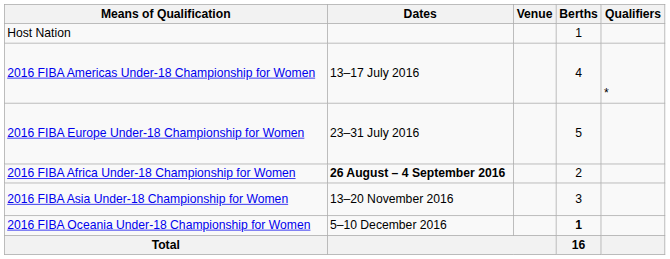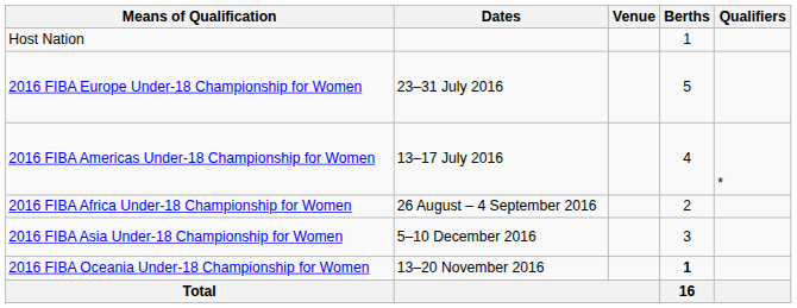rows swapped: 2016 FIBA Americas Under-18 Championship for Women <-> 2016 FIBA Europe Under-18 Championship for Women
2016 FIBA Africa Under-18 Championship for Women | Dates: bold -> normal
2016 FIBA Asia Under-18 Championship for Women | Dates: 13–20 November 2016 -> 5–10 December 2016
2016 FIBA Oceania Under-18 Championship for Women | Dates: 5–10 December 2016 -> 13–20 November 2016
